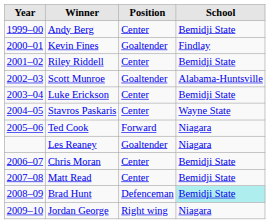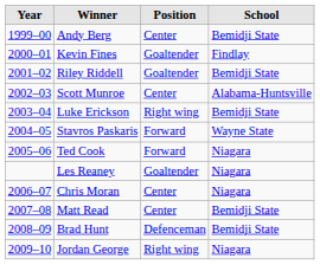Riley Riddell | Position: Center -> Goaltender
Scott Munroe | Position: Goaltender -> Center
Luke Erickson | Position: Center -> Right wing
Stavros Paskaris | Position: Center -> Forward
Chris Moran | School: Bemidji State -> Niagara
Brad Hunt | School: paleturquoise background -> no background
